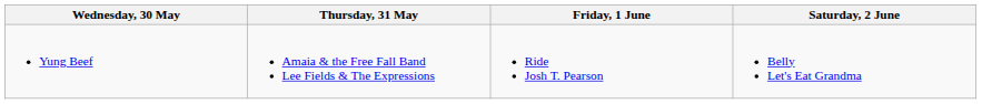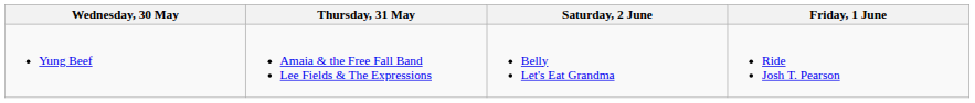columns swapped: Friday, 1 June <-> Saturday, 2 June
